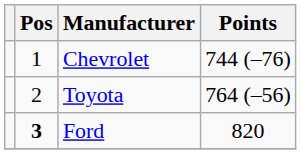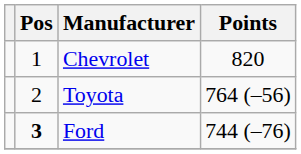Chevrolet | Points: 744 (–76) -> 820
Ford | Points: 820 -> 744 (–76)
